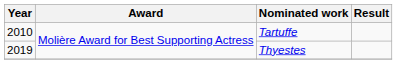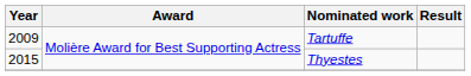Tartuffe | Year: 2010 -> 2009
Thyestes | Year: 2019 -> 2015
